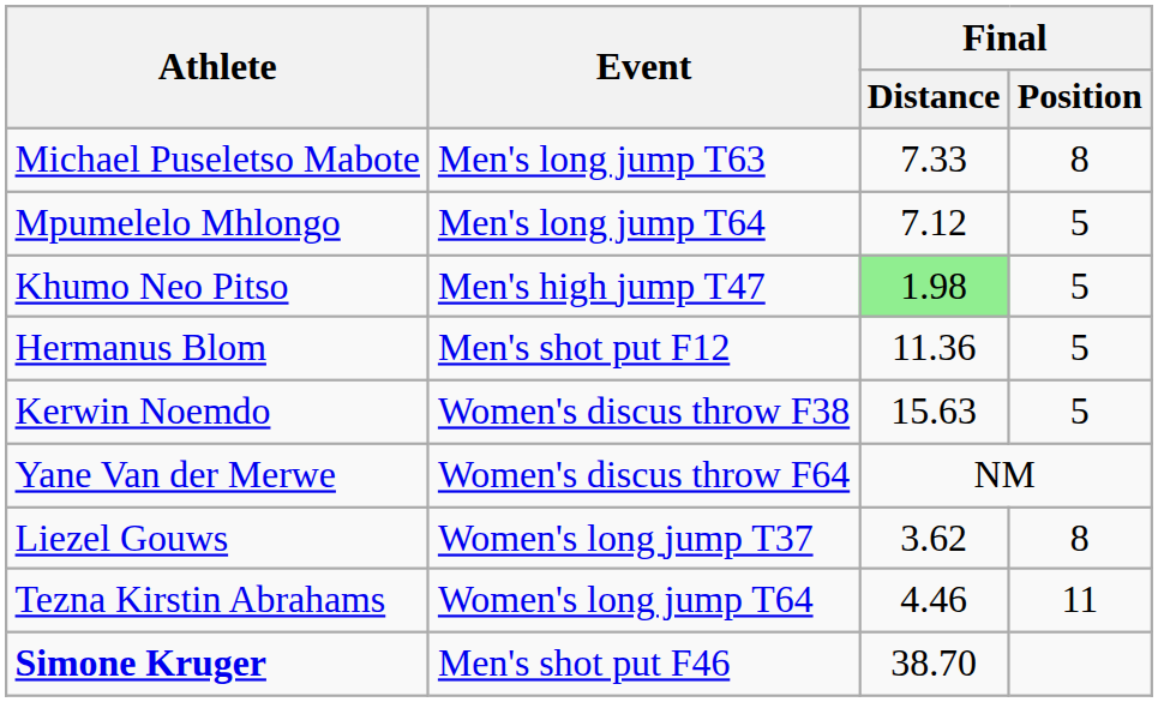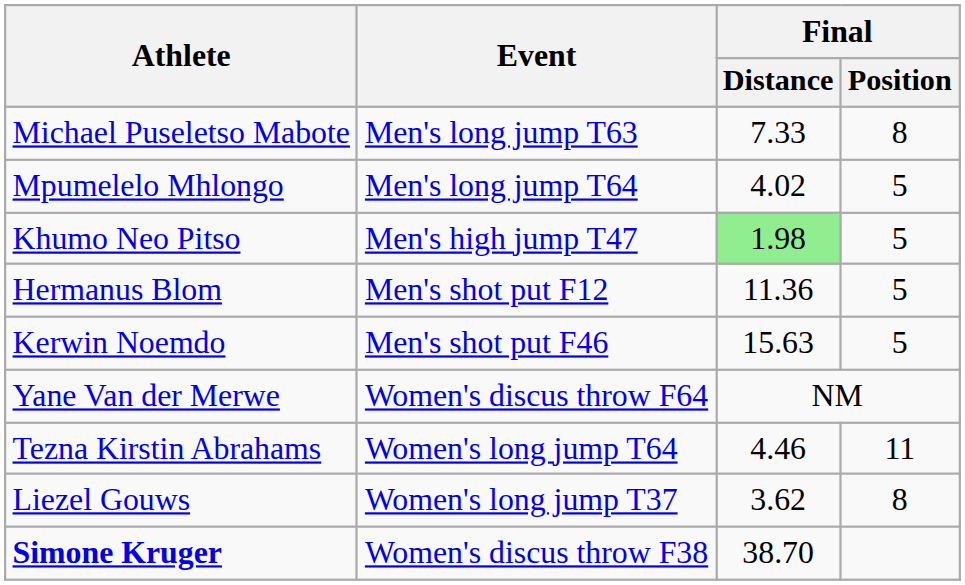Mpumelelo Mhlongo | Final / Distance: 7.12 -> 4.02
Kerwin Noemdo | Event: Women's discus throw F38 -> Men's shot put F46
rows swapped: Liezel Gouws <-> Tezna Kirstin Abrahams
Simone Kruger | Event: Men's shot put F46 -> Women's discus throw F38
